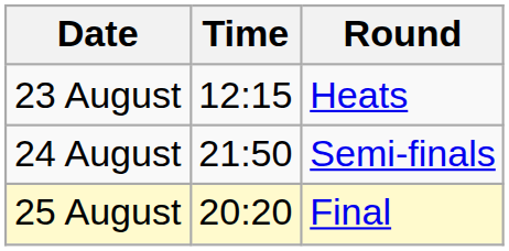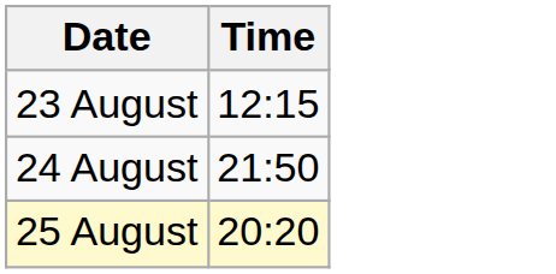- column: Round | Heats | Semi-finals | Final
